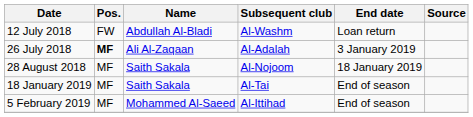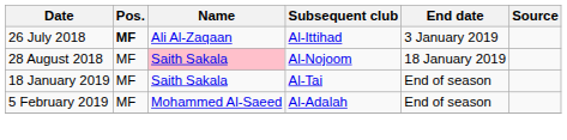- row: 12 July 2018 | FW | Abdullah Al-Bladi | Al-Washm | Loan return
26 July 2018 | Subsequent club: Al-Adalah -> Al-Ittihad
28 August 2018 | Name: no background -> pink background
5 February 2019 | Subsequent club: Al-Ittihad -> Al-Adalah
